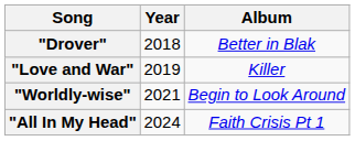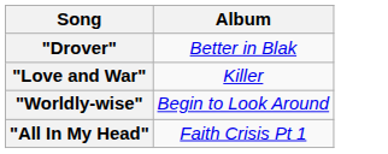- column: Year | 2018 | 2019 | 2021 | 2024
